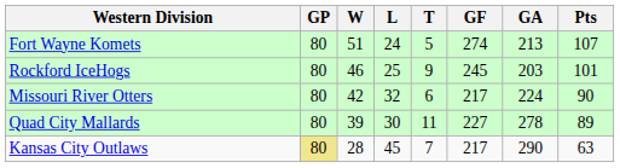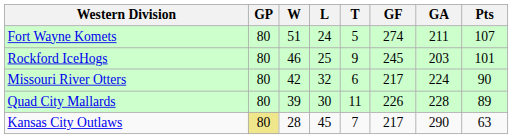Fort Wayne Komets | GA: 213 -> 211
Quad City Mallards | GF: 227 -> 226
Quad City Mallards | GA: 278 -> 228
